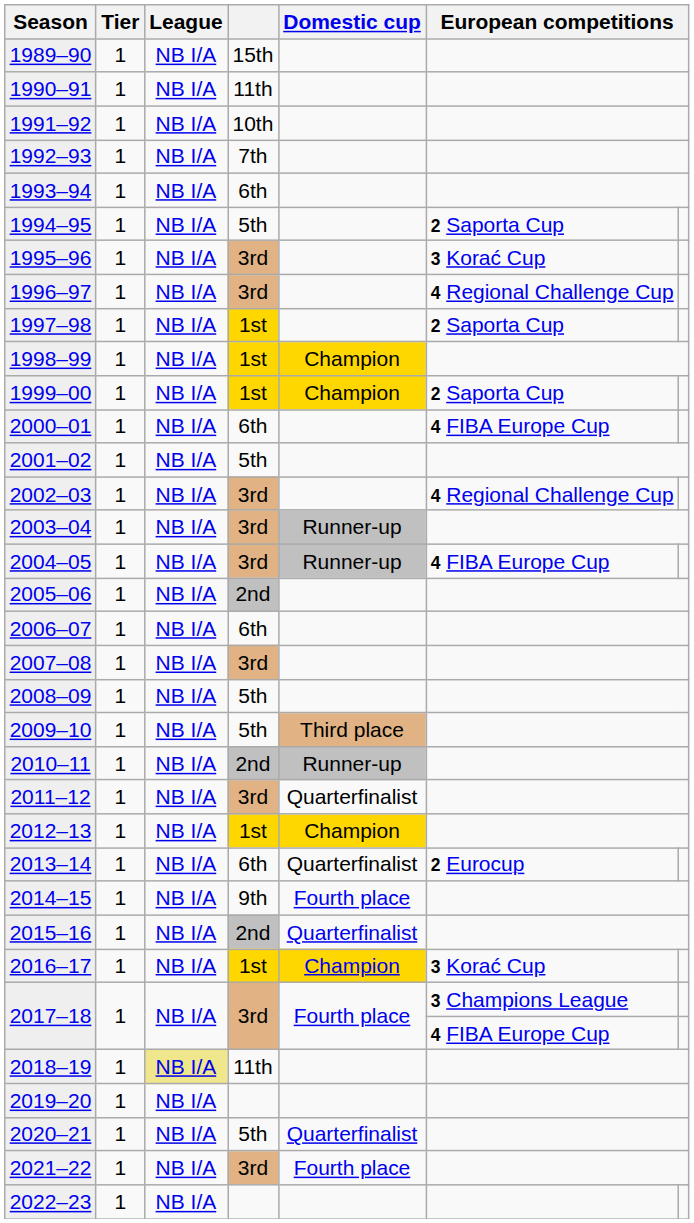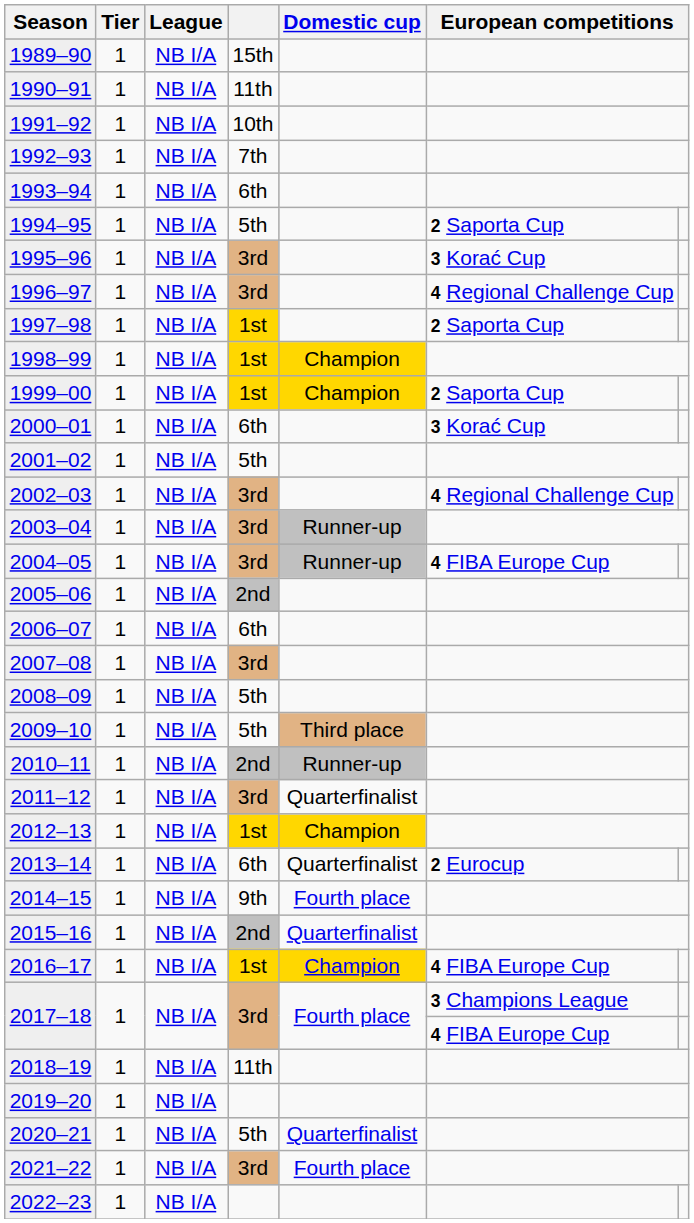2000–01 | column 6: 4 FIBA Europe Cup -> 3 Korać Cup
2016–17 | column 6: 3 Korać Cup -> 4 FIBA Europe Cup
2018–19 | League: khaki background -> no background
